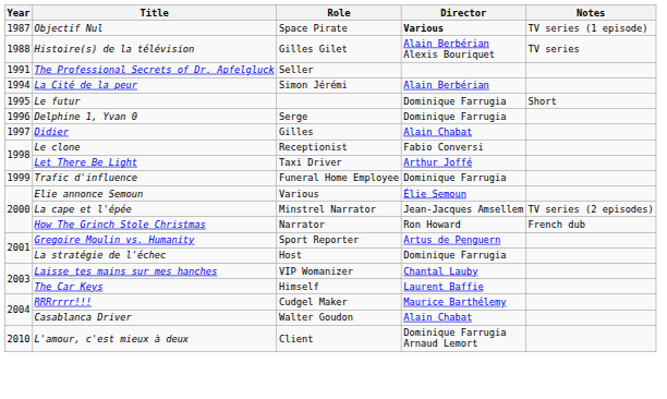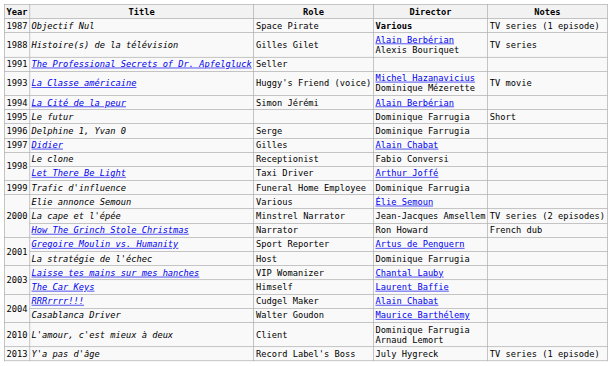+ row: 1993 | La Classe américaine | Huggy's Friend (voice) | Michel Hazanavicius Dominique Mézerette | TV movie
RRRrrrr!!! | Director: Maurice Barthélemy -> Alain Chabat
Casablanca Driver | Director: Alain Chabat -> Maurice Barthélemy
+ row: 2013 | Y'a pas d'âge | Record Label's Boss | July Hygreck | TV series (1 episode)
